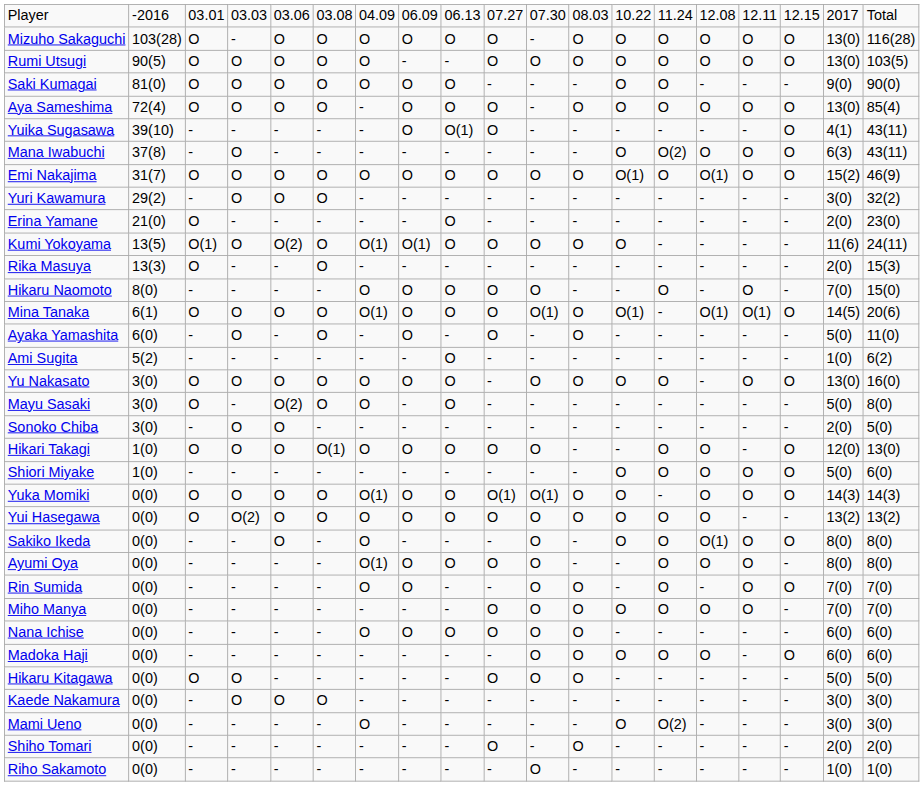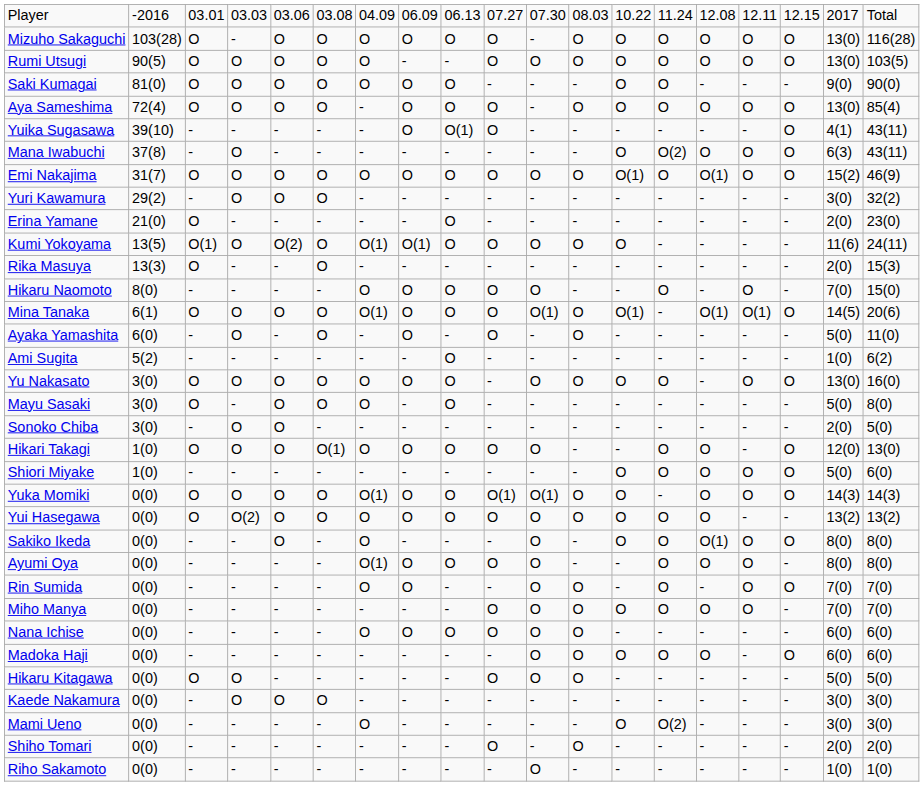Mayu Sasaki | column 5: O(2) -> O
